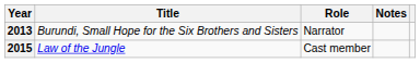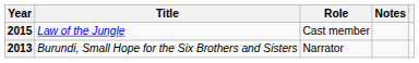rows swapped: 2013 <-> 2015
